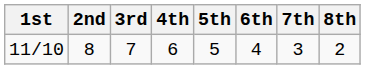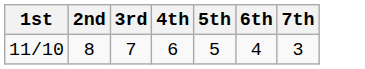- column: 8th | 2
